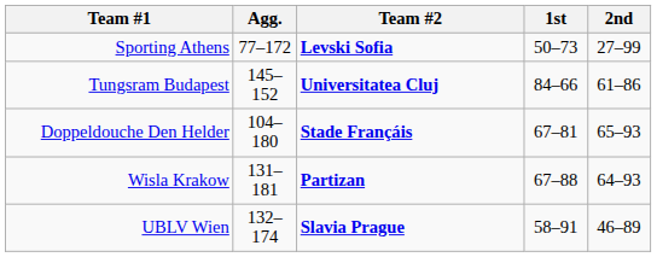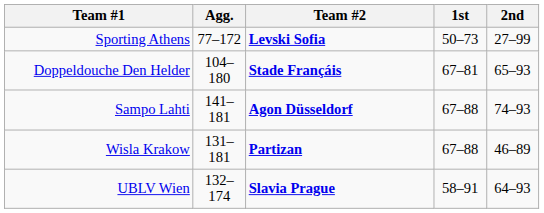- row: Tungsram Budapest | 145–152 | Universitatea Cluj | 84–66 | 61–86
+ row: Sampo Lahti | 141–181 | Agon Düsseldorf | 67–88 | 74–93
Wisla Krakow | 2nd: 64–93 -> 46–89
UBLV Wien | 2nd: 46–89 -> 64–93
